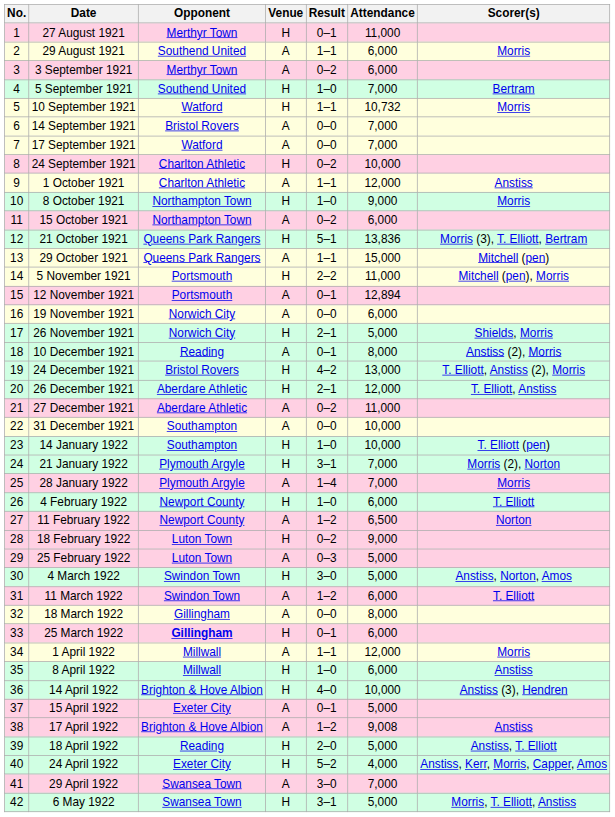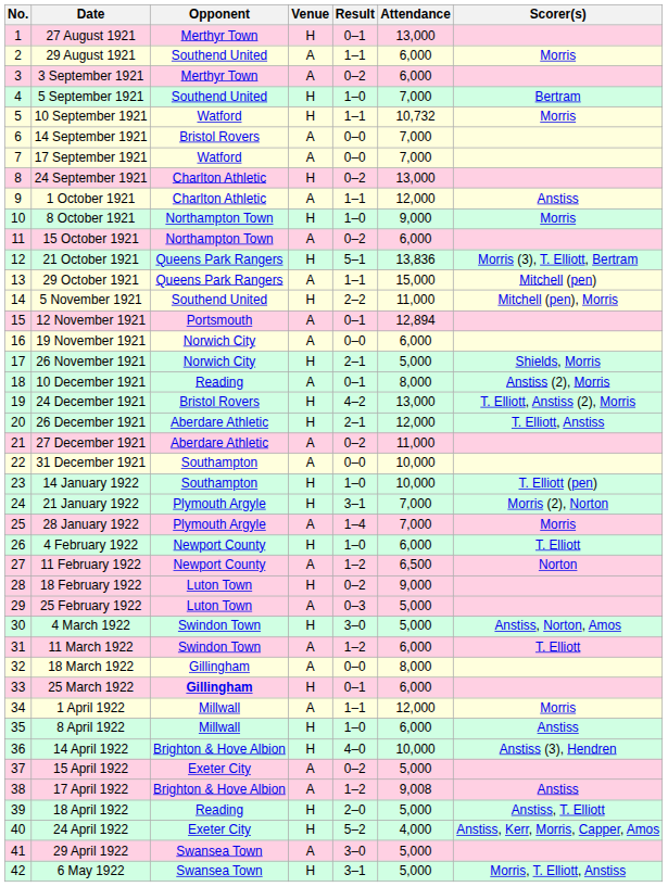27 August 1921 | Attendance: 11,000 -> 13,000
24 September 1921 | Attendance: 10,000 -> 13,000
5 November 1921 | Opponent: Portsmouth -> Southend United
15 April 1922 | Result: 0–1 -> 0–2
29 April 1922 | Attendance: 7,000 -> 5,000
